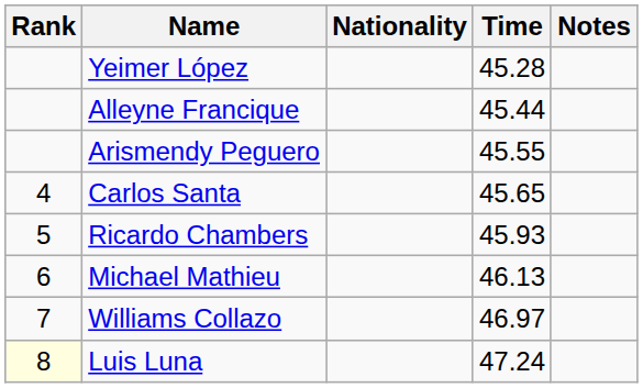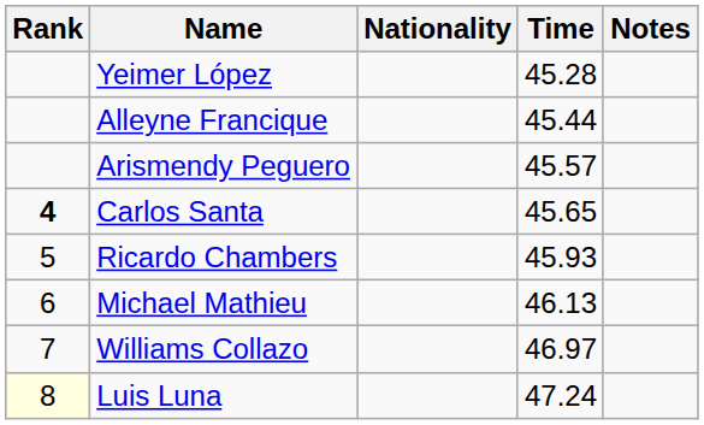Arismendy Peguero | Time: 45.55 -> 45.57
Carlos Santa | Rank: normal -> bold
